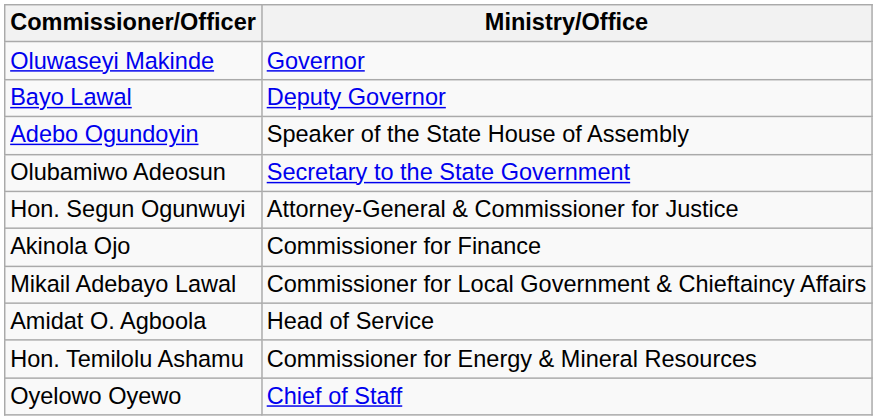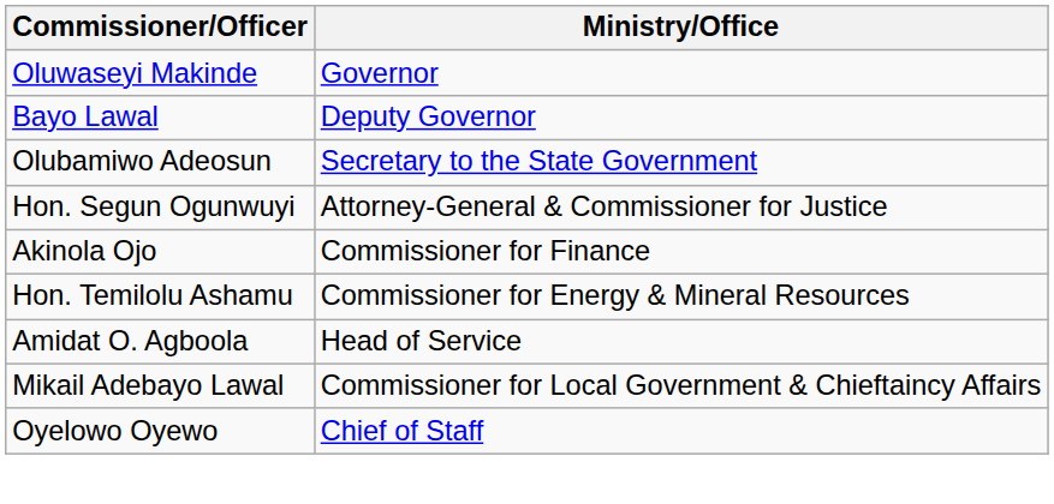- row: Adebo Ogundoyin | Speaker of the State House of Assembly
rows swapped: Hon. Temilolu Ashamu <-> Mikail Adebayo Lawal
